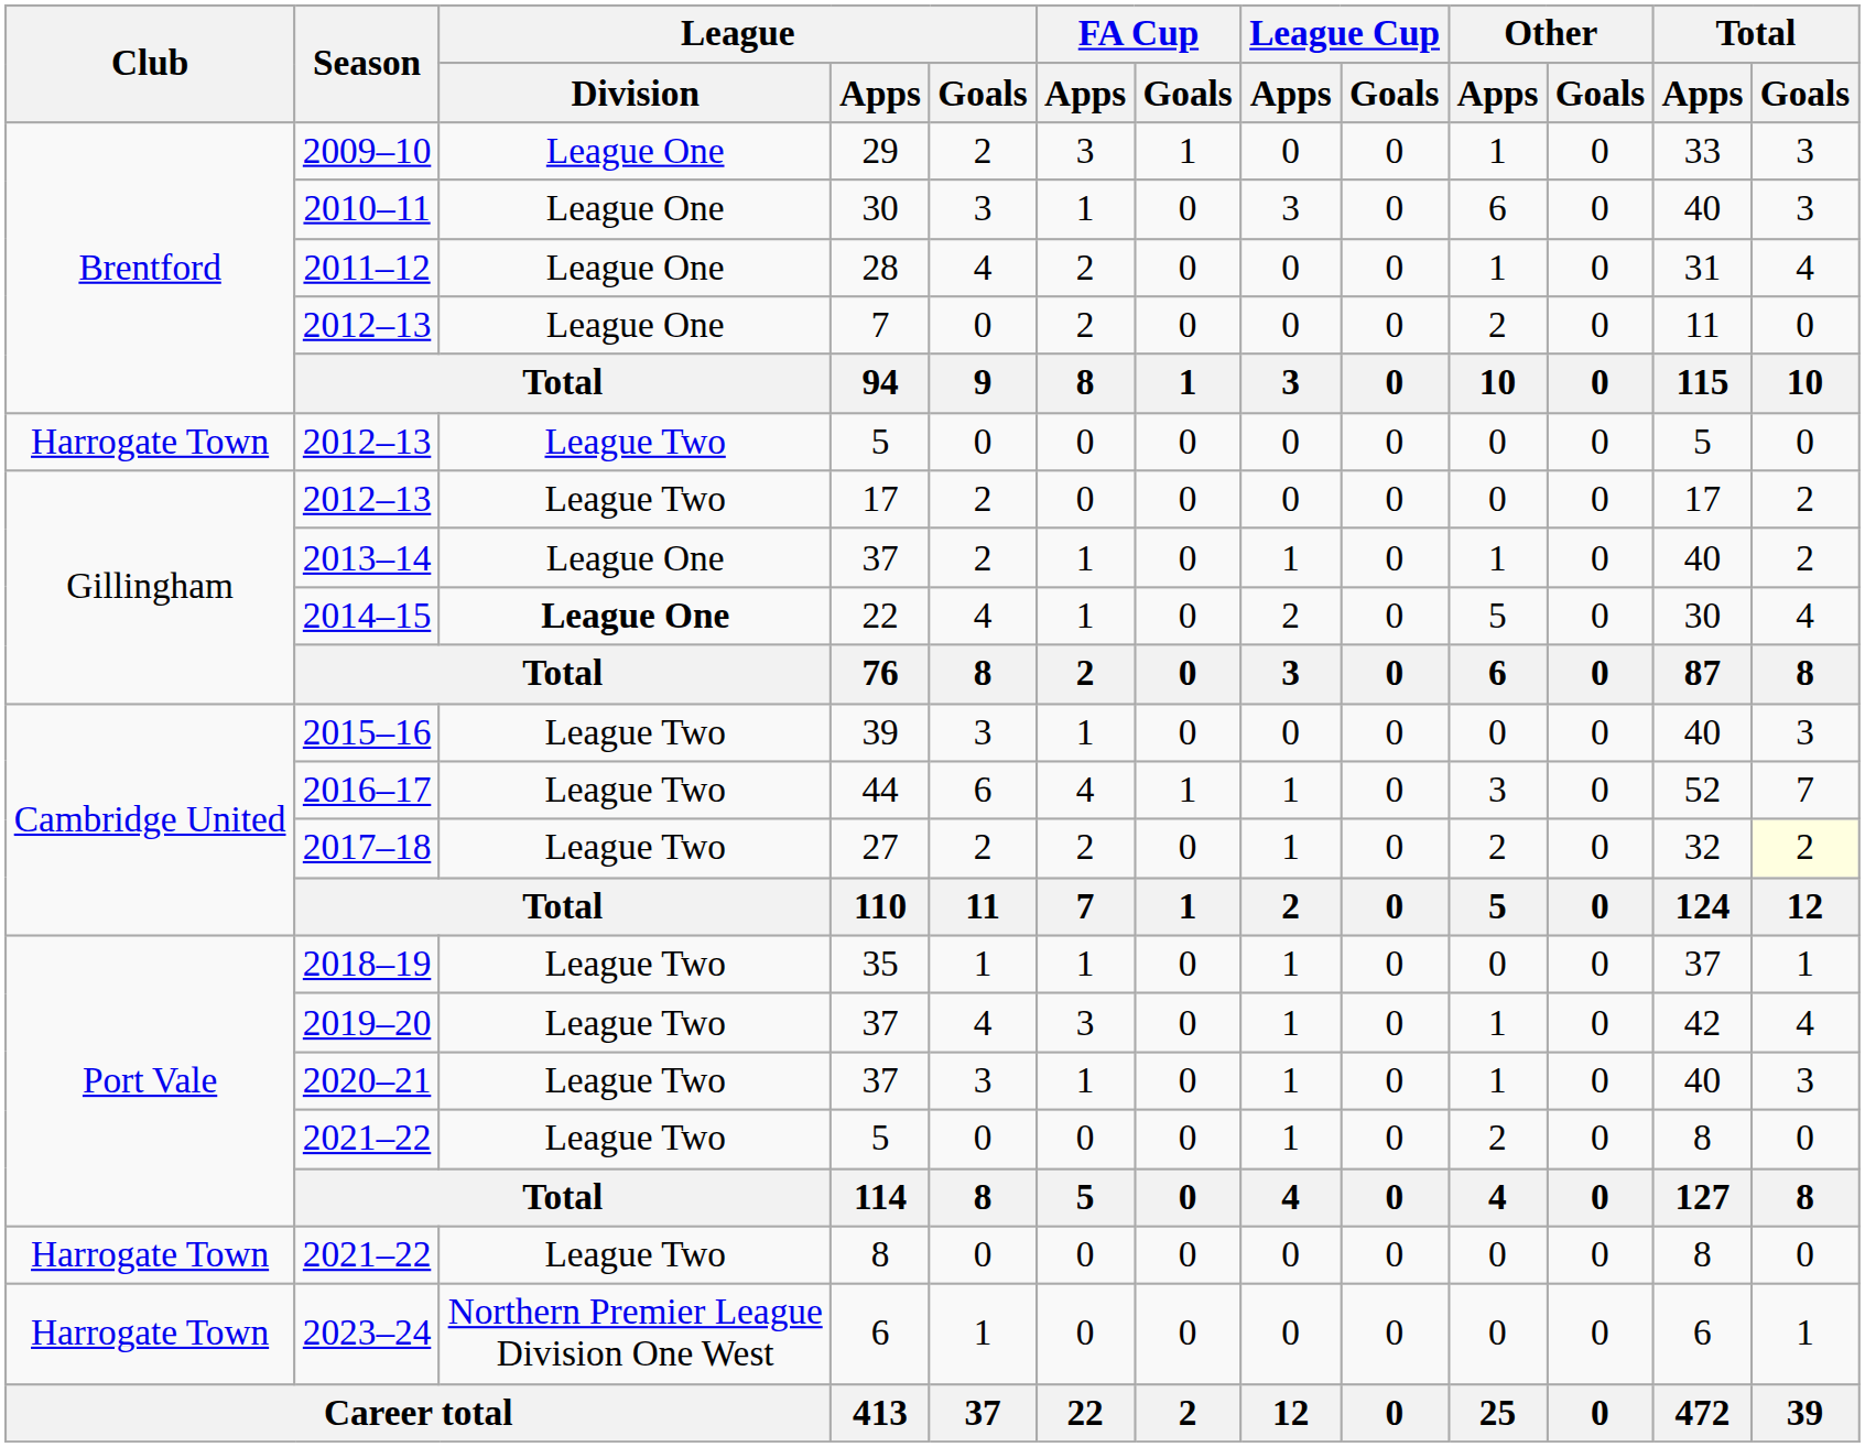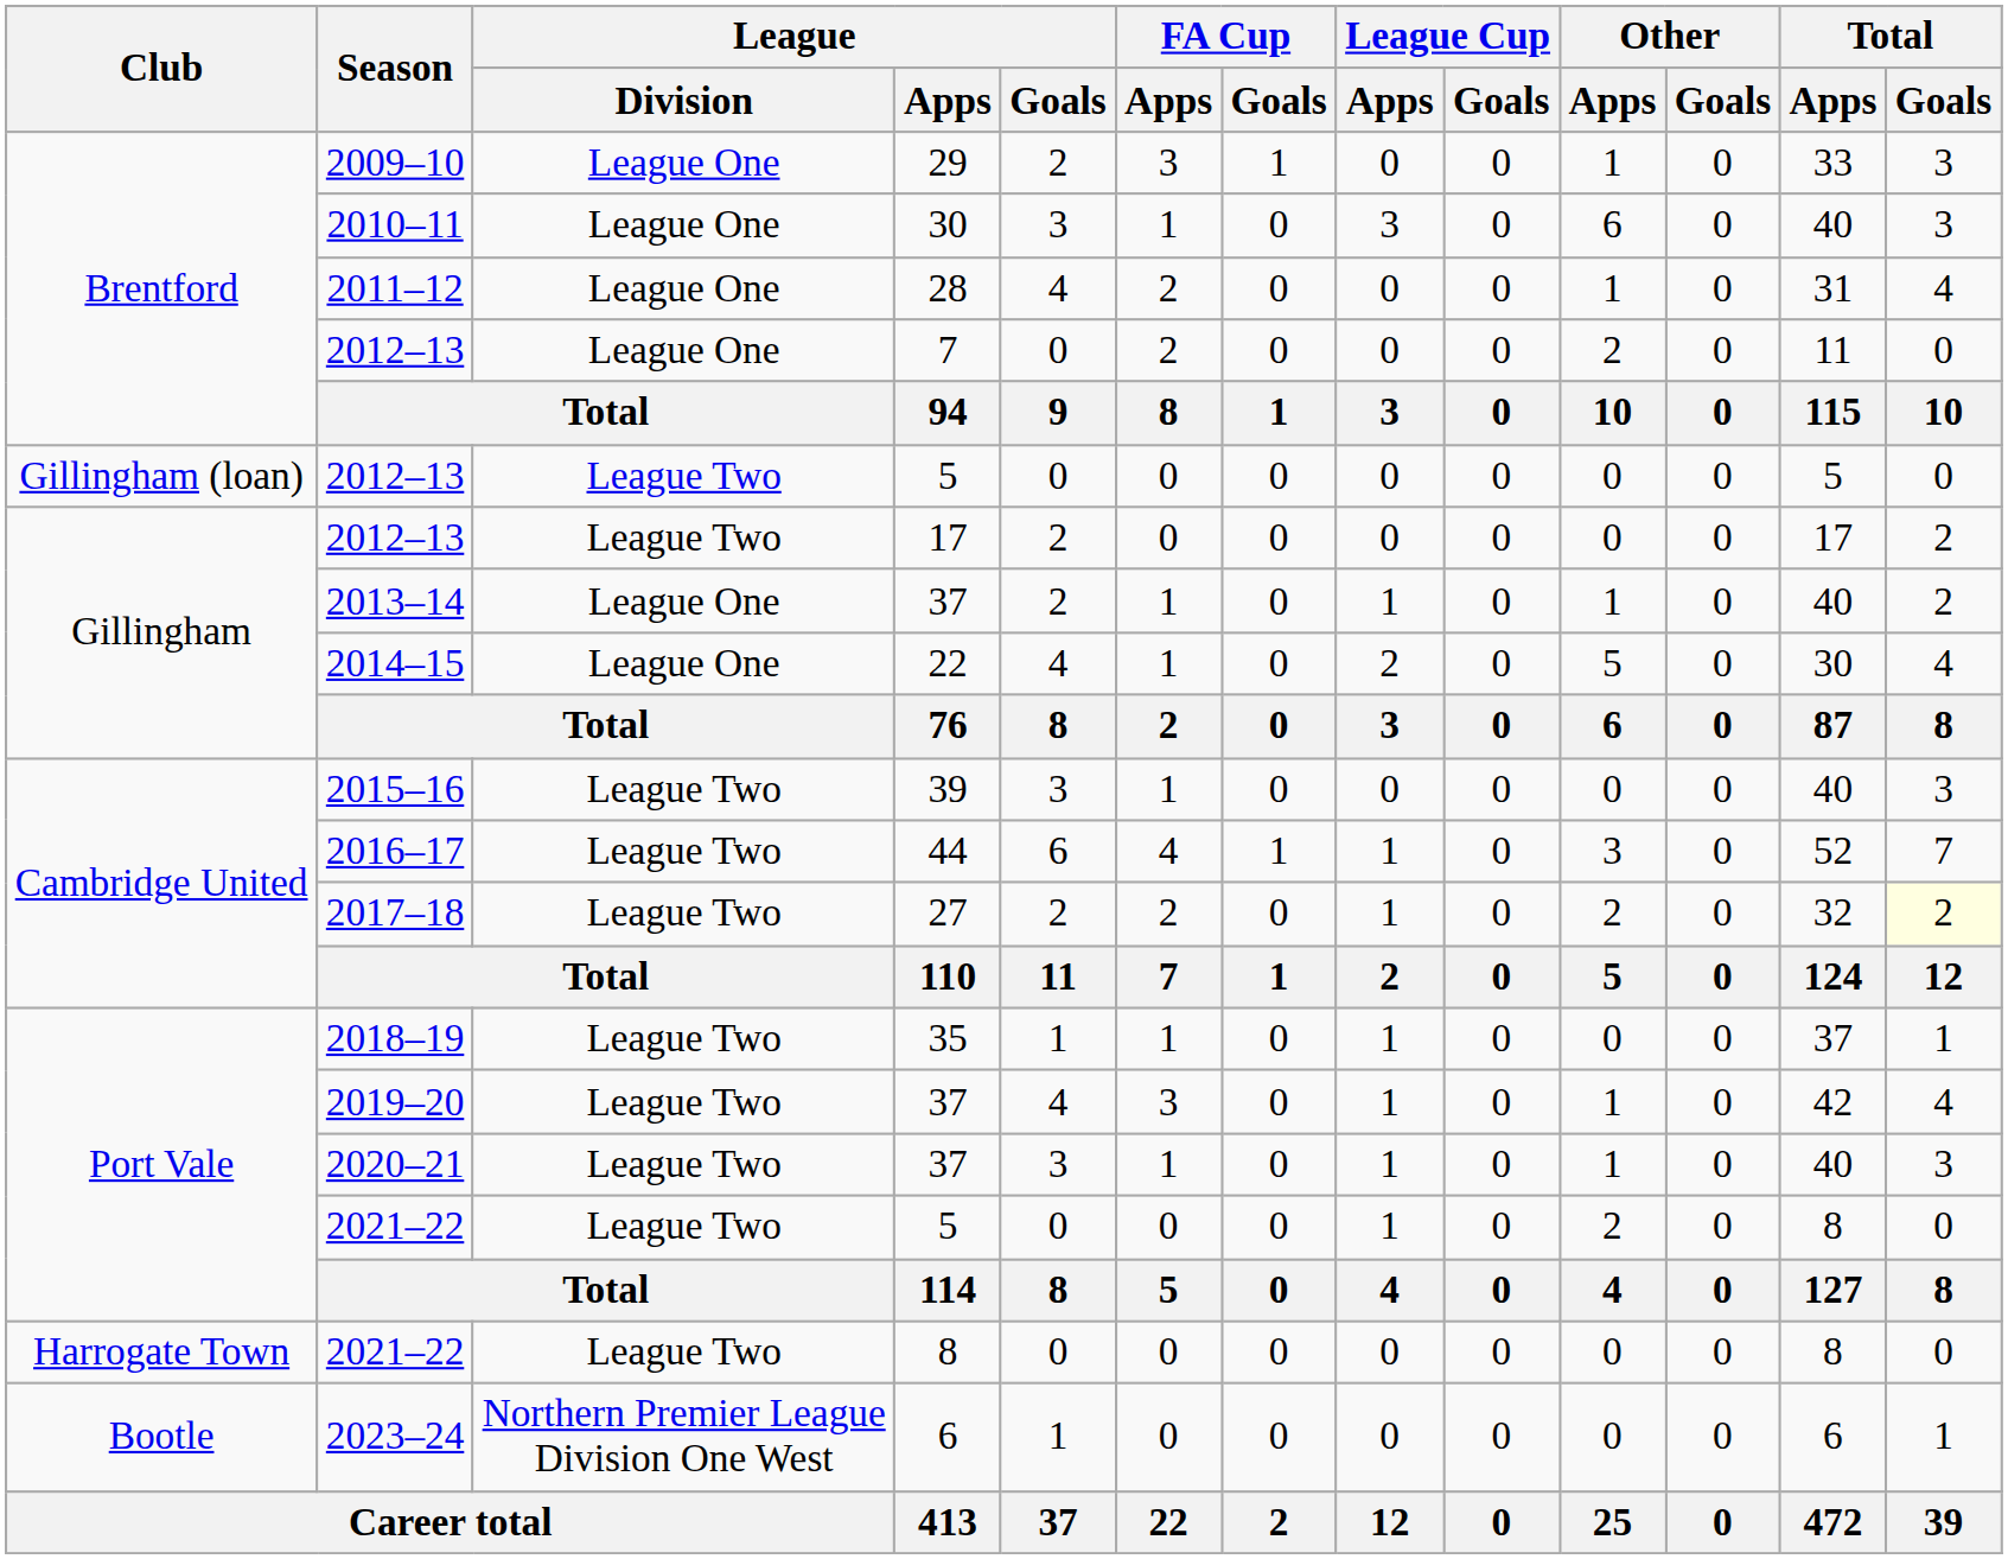2012–13 / 5 | Club: Harrogate Town -> Gillingham (loan)
2014–15 | League / Division: bold -> normal
2023–24 | Club: Harrogate Town -> Bootle
